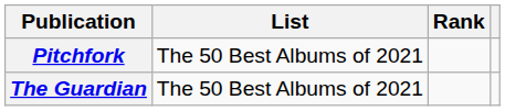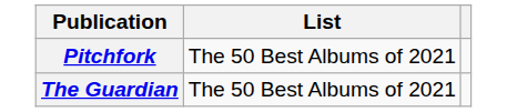- column: Rank
